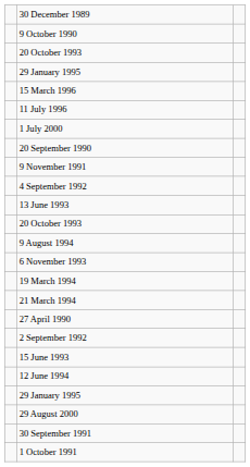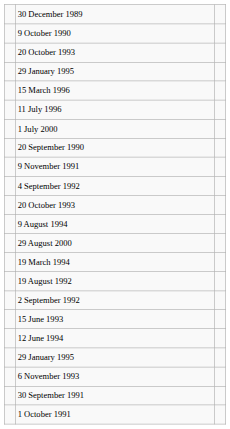- row: 13 June 1993
rows swapped: 6 November 1993 <-> 29 August 2000
- row: 21 March 1994
- row: 27 April 1990
+ row: 19 August 1992
